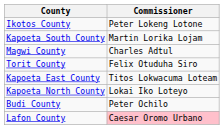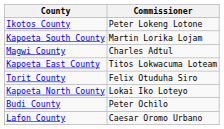rows swapped: Kapoeta East County <-> Torit County
Lafon County | Commissioner: pink background -> no background
